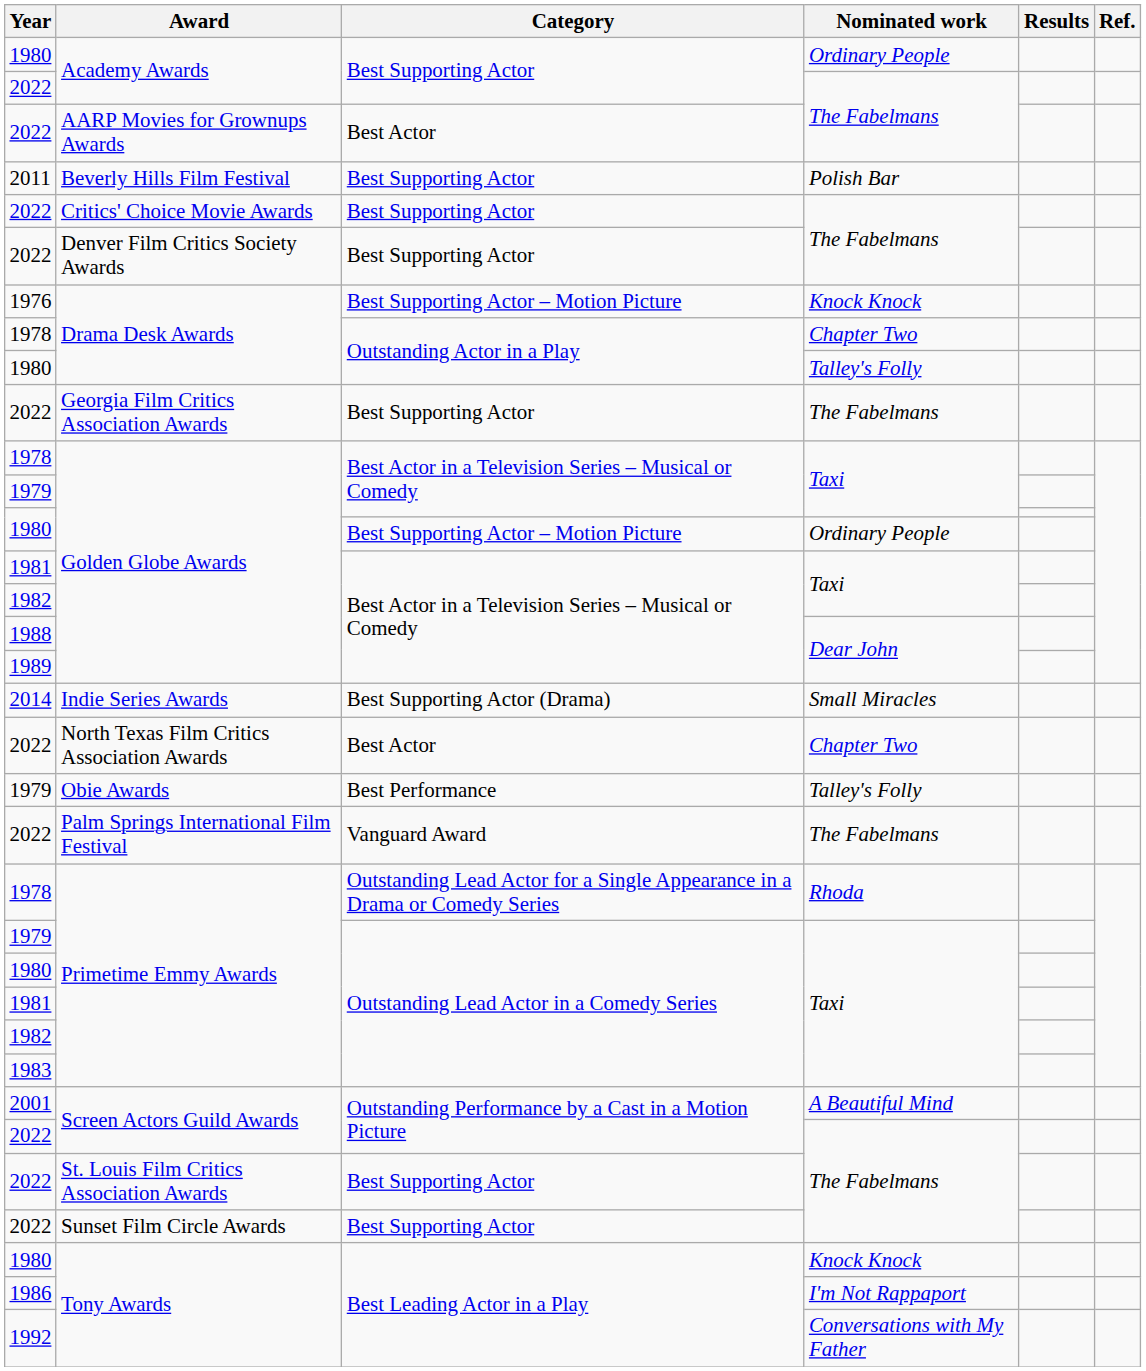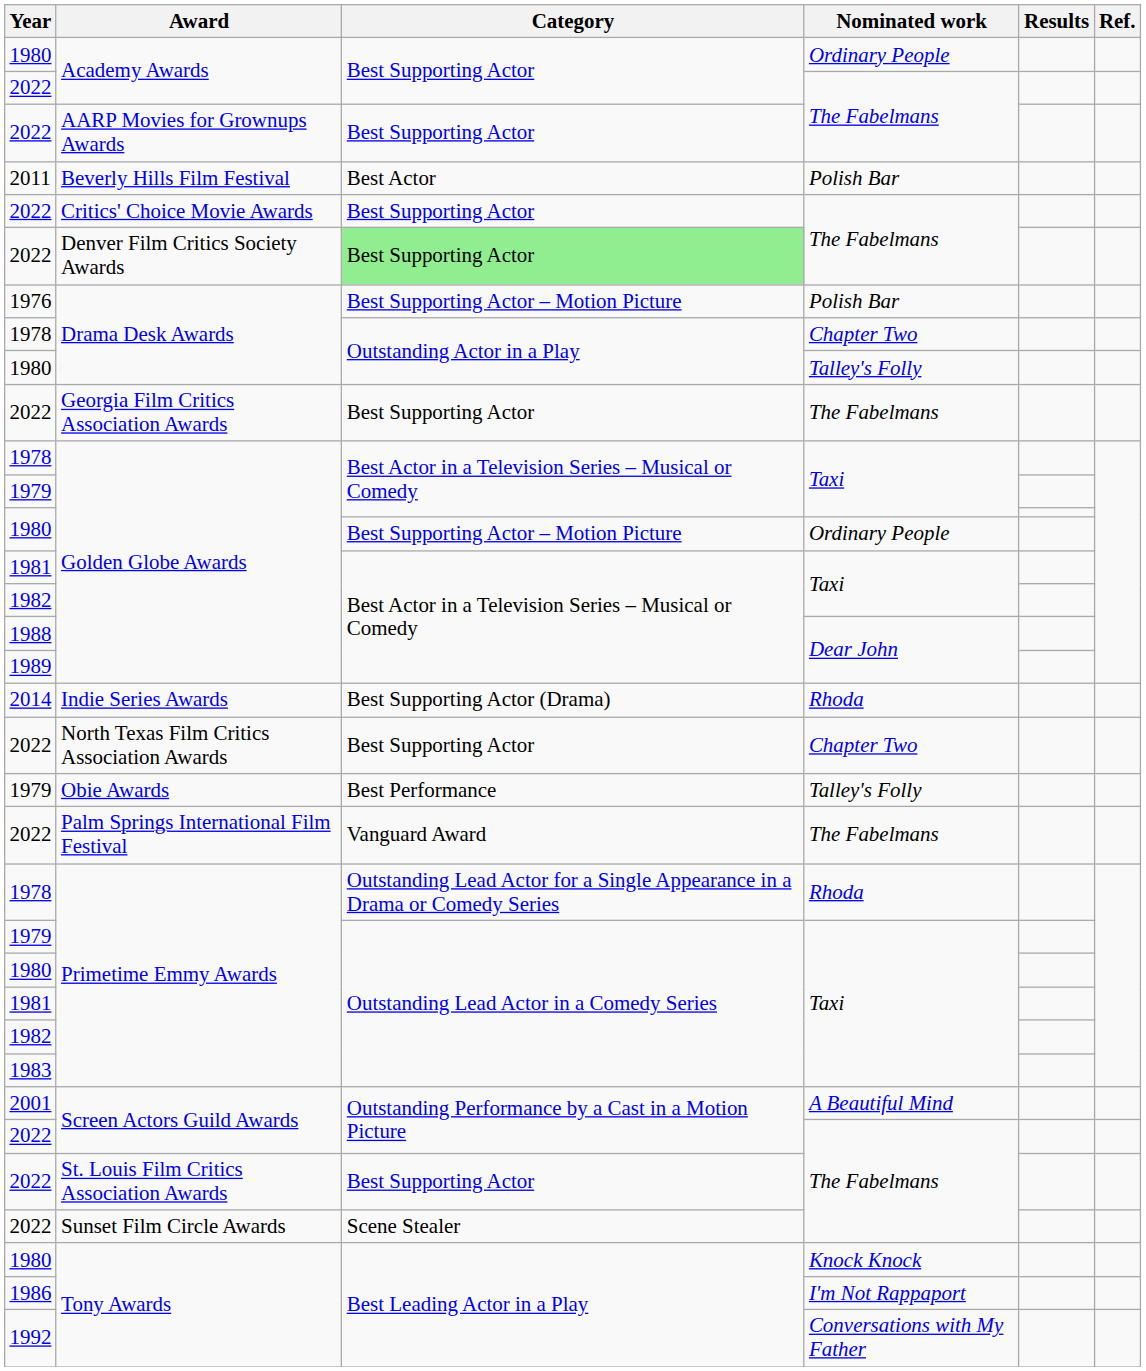AARP Movies for Grownups Awards | Category: Best Actor -> Best Supporting Actor
Beverly Hills Film Festival | Category: Best Supporting Actor -> Best Actor
Denver Film Critics Society Awards | Category: no background -> lightgreen background
1976 / Drama Desk Awards | Nominated work: Knock Knock -> Polish Bar
Indie Series Awards | Nominated work: Small Miracles -> Rhoda
North Texas Film Critics Association Awards | Category: Best Actor -> Best Supporting Actor
Sunset Film Circle Awards | Category: Best Supporting Actor -> Scene Stealer
